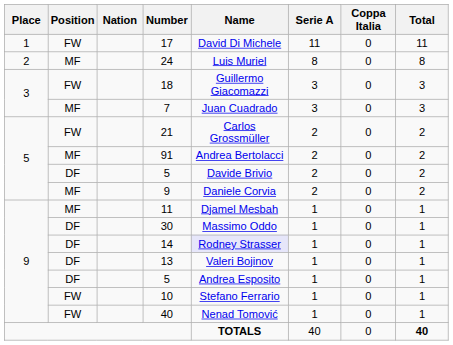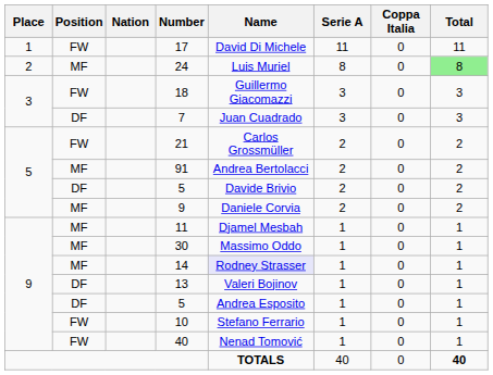24 | Total: no background -> lightgreen background
7 | Position: MF -> DF
30 | Position: DF -> MF
14 | Position: DF -> MF
